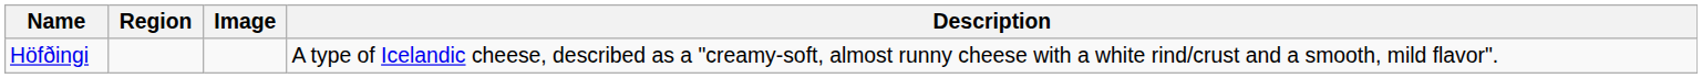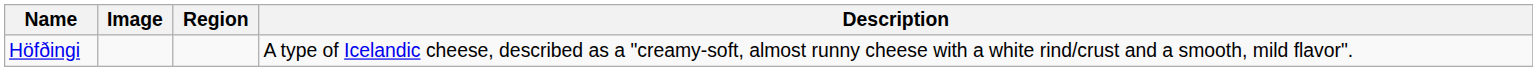columns swapped: Image <-> Region
